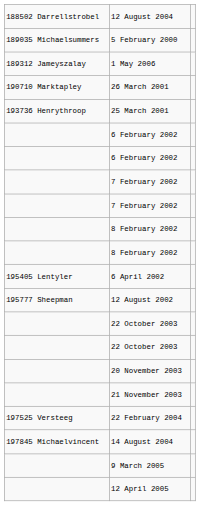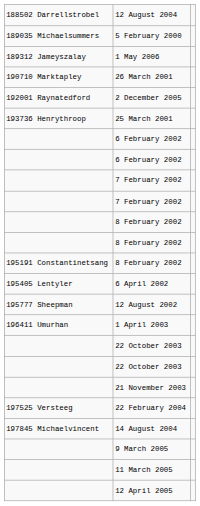+ row: 192001 Raynatedford | 2 December 2005
+ row: 195191 Constantinetsang | 8 February 2002
+ row: 196411 Umurhan | 1 April 2003
- row: 20 November 2003
+ row: 11 March 2005
